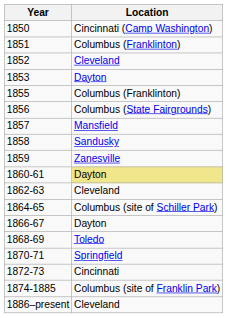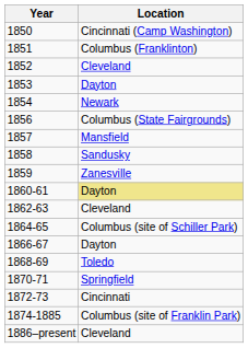+ row: 1854 | Newark
- row: 1855 | Columbus (Franklinton)
